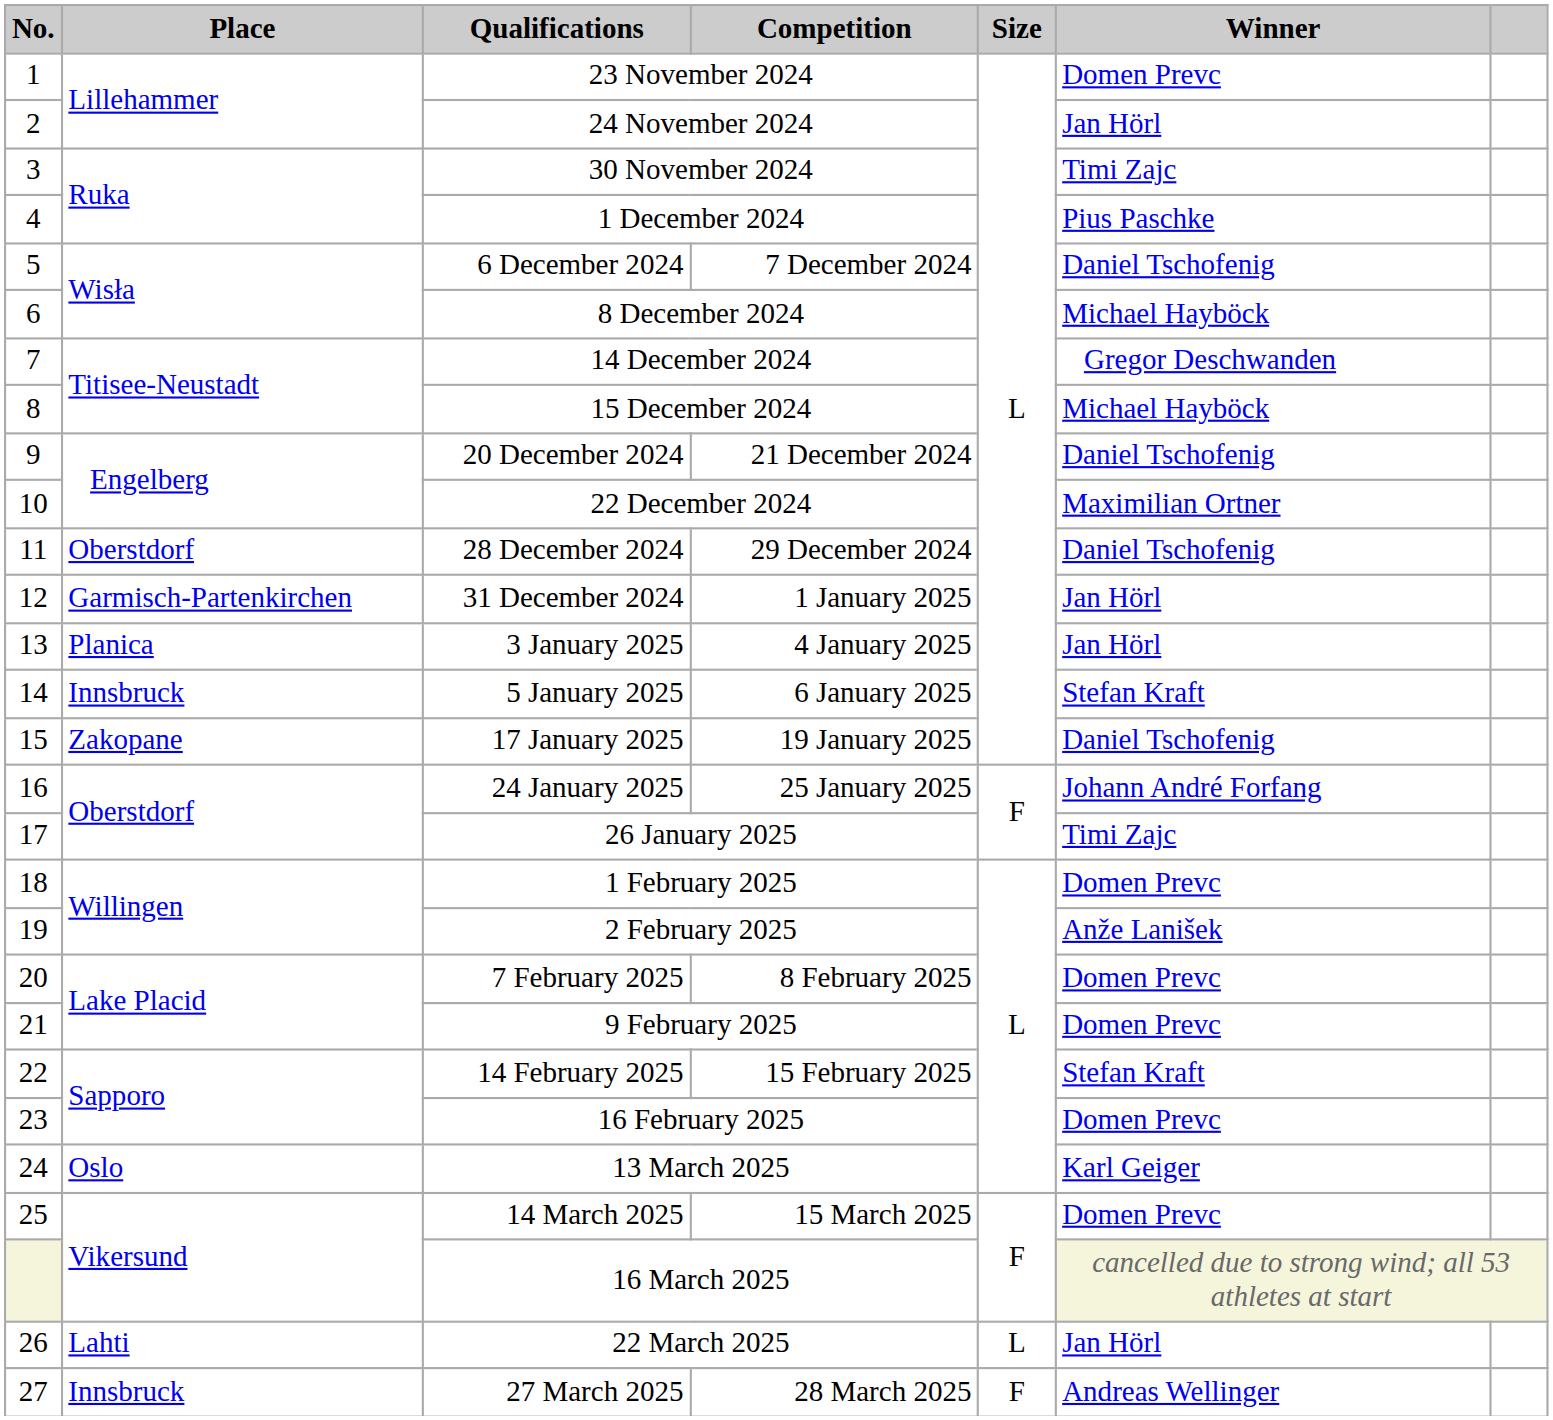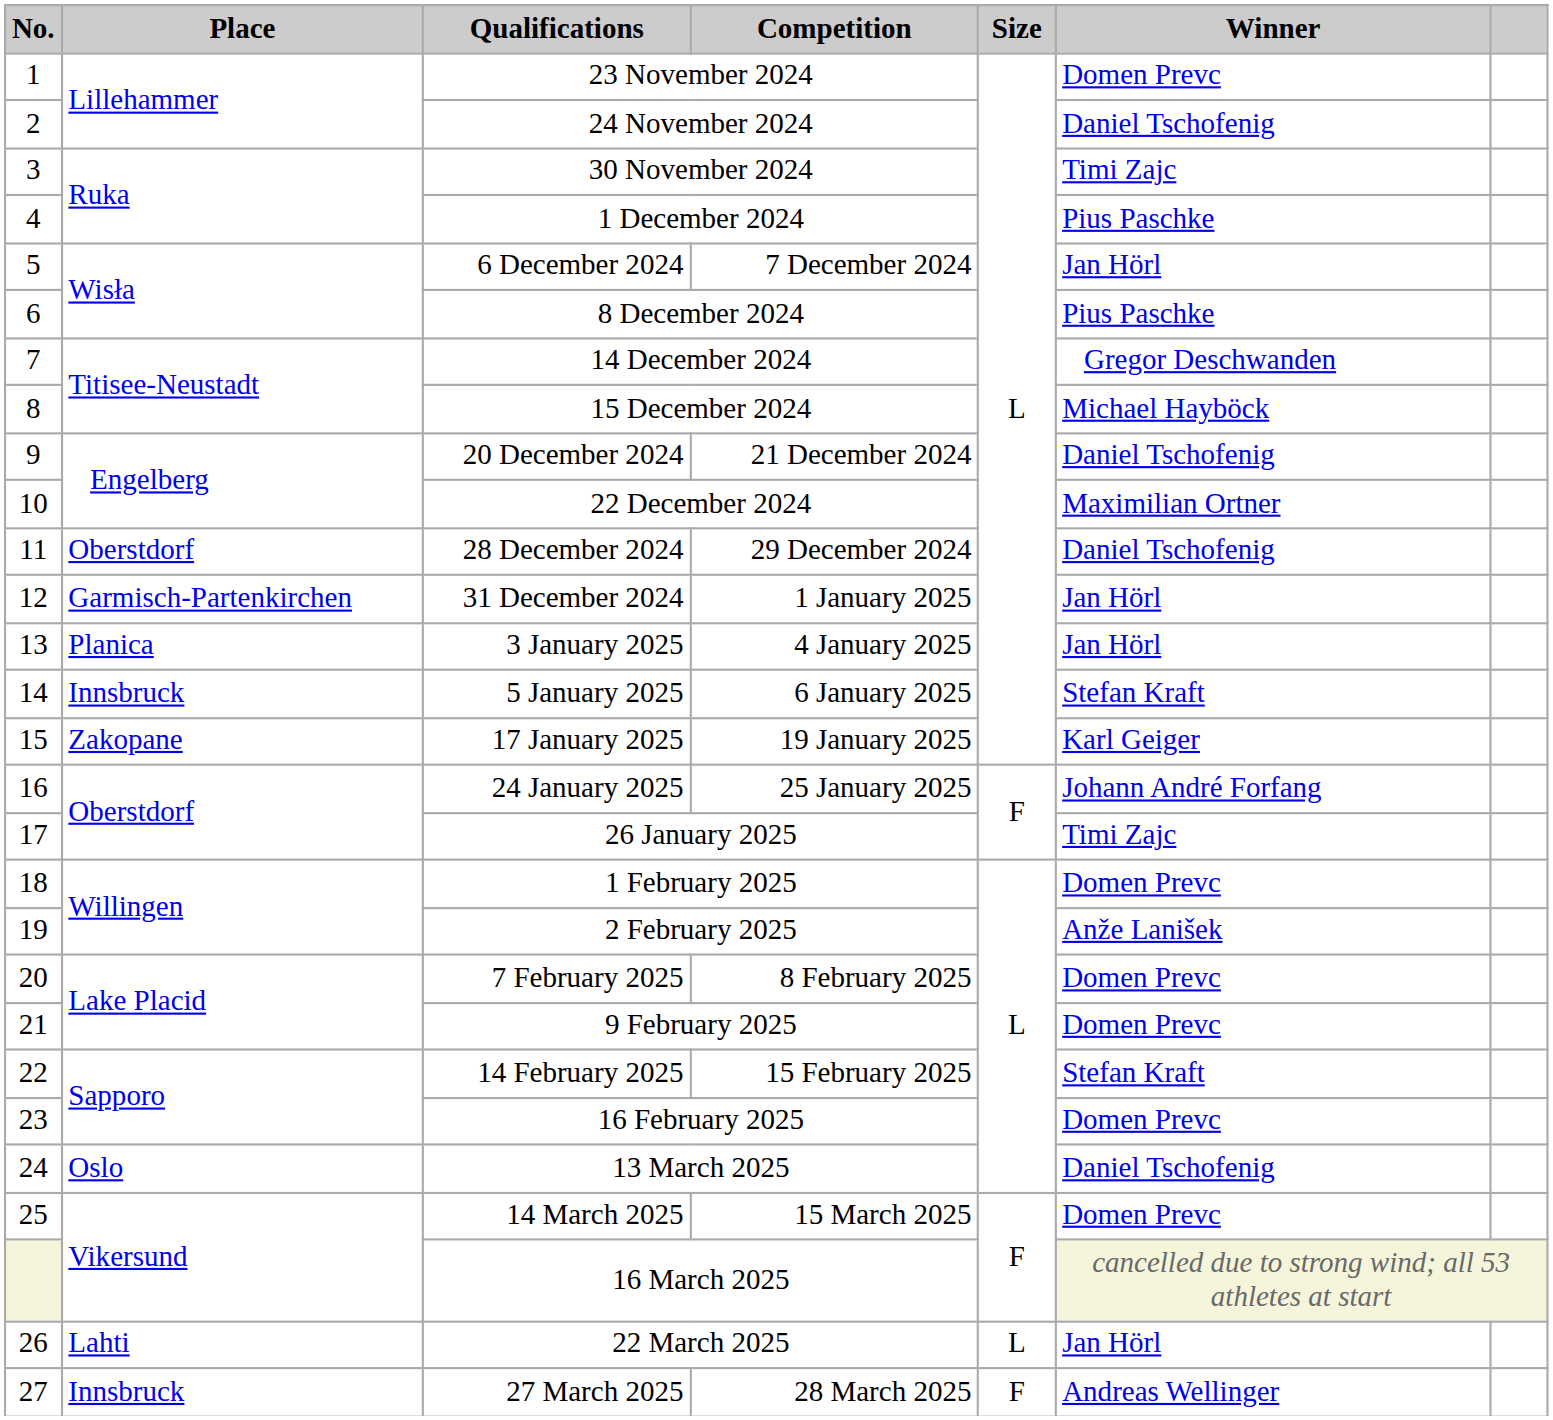24 November 2024 | Winner: Jan Hörl -> Daniel Tschofenig
6 December 2024 | Winner: Daniel Tschofenig -> Jan Hörl
8 December 2024 | Winner: Michael Hayböck -> Pius Paschke
17 January 2025 | Winner: Daniel Tschofenig -> Karl Geiger
13 March 2025 | Winner: Karl Geiger -> Daniel Tschofenig
